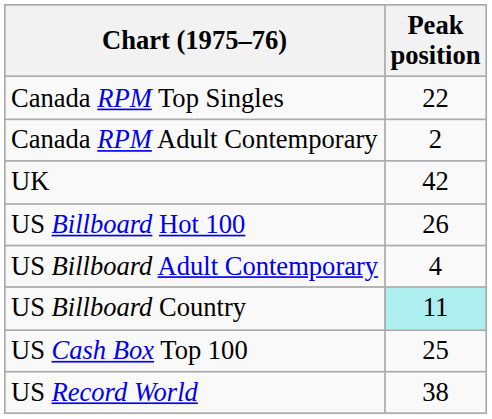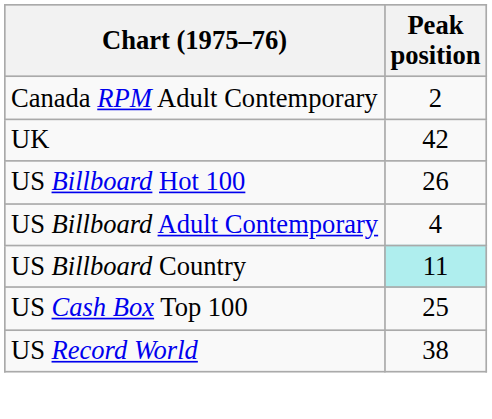- row: Canada RPM Top Singles | 22
